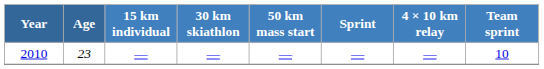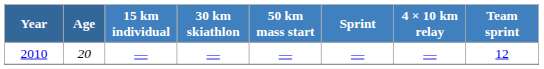2010 | Age: 23 -> 20
2010 | Team sprint: 10 -> 12
